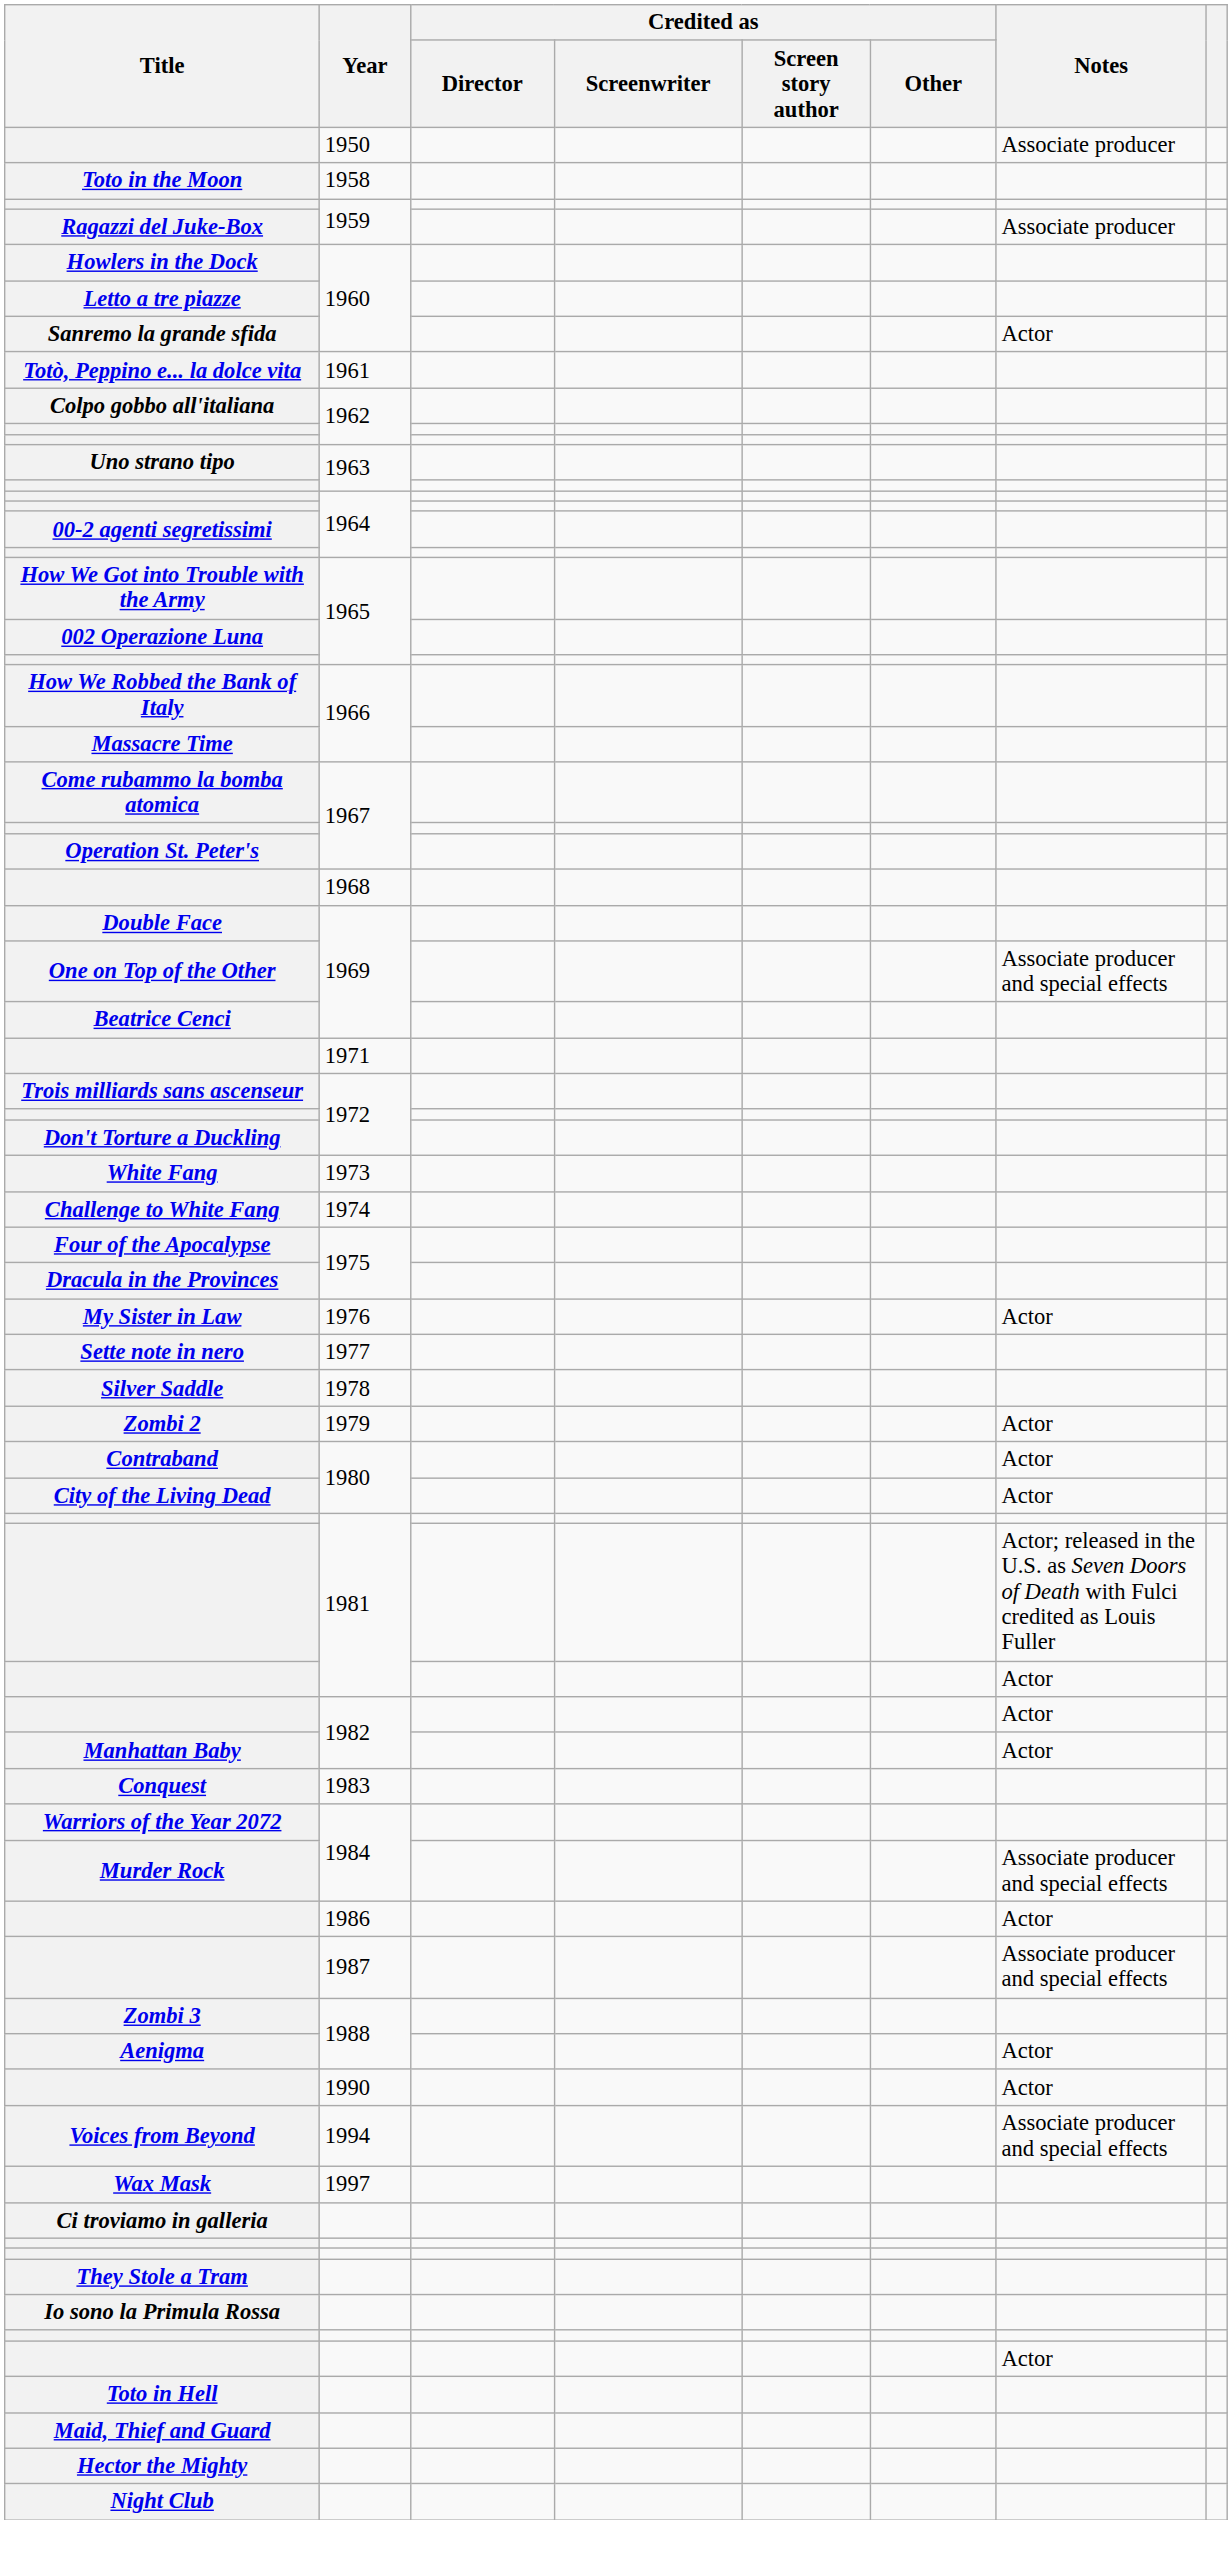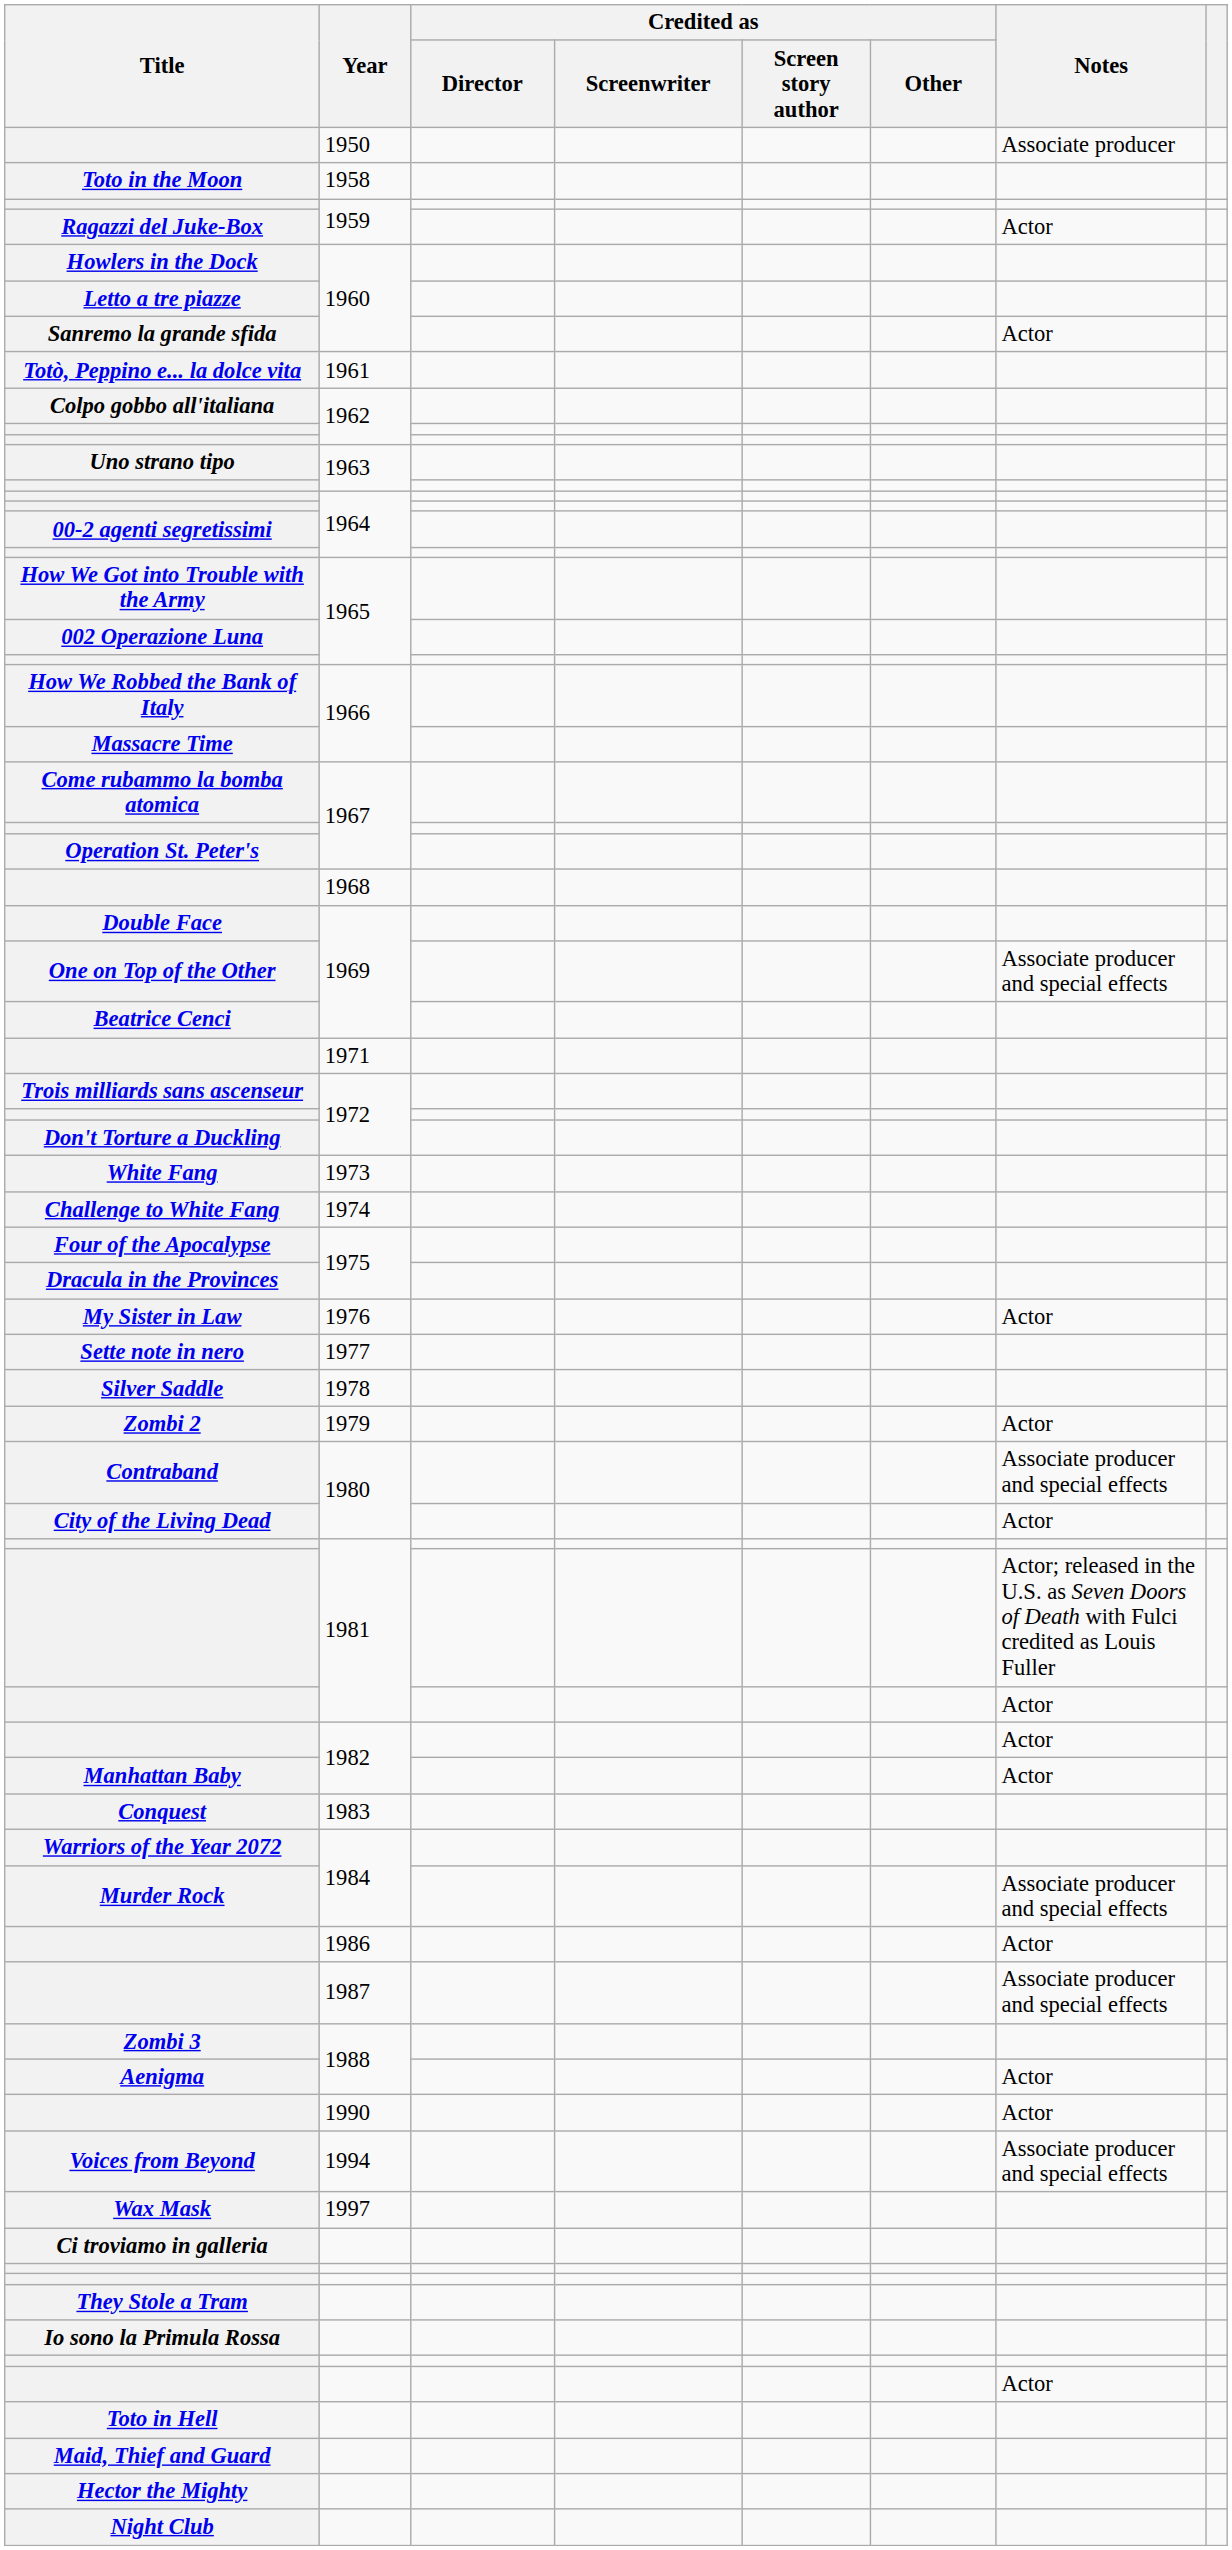Ragazzi del Juke-Box | Notes: Associate producer -> Actor
Contraband | Notes: Actor -> Associate producer and special effects
